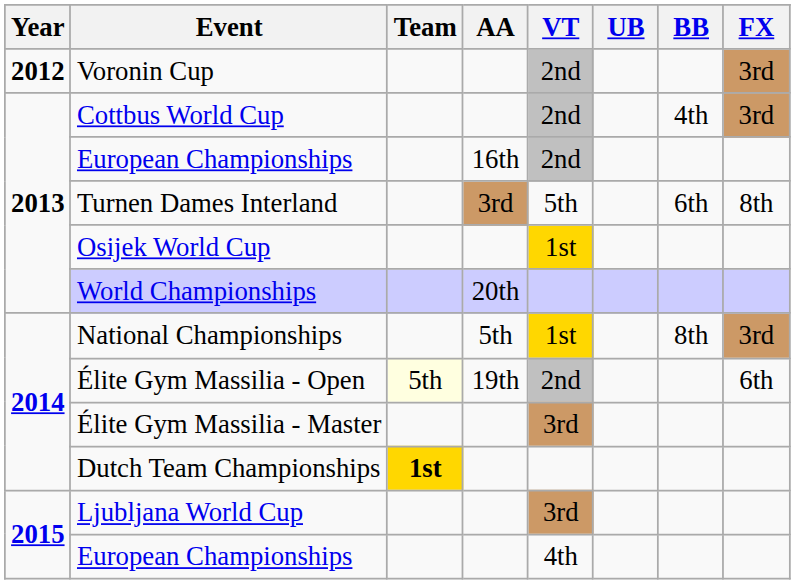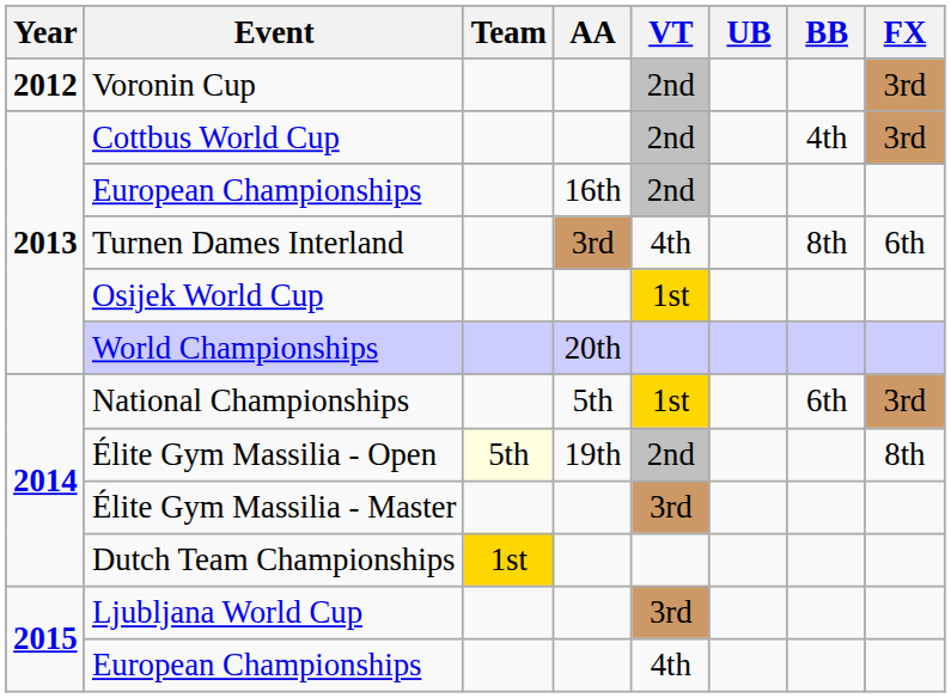Turnen Dames Interland | VT: 5th -> 4th
Turnen Dames Interland | BB: 6th -> 8th
Turnen Dames Interland | FX: 8th -> 6th
National Championships | BB: 8th -> 6th
Élite Gym Massilia - Open | FX: 6th -> 8th
Dutch Team Championships | Team: bold -> normal
